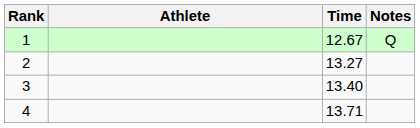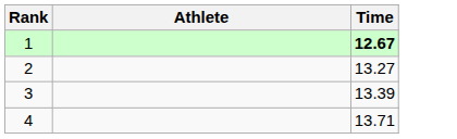- column: Notes | Q
1 | Time: normal -> bold
3 | Time: 13.40 -> 13.39
